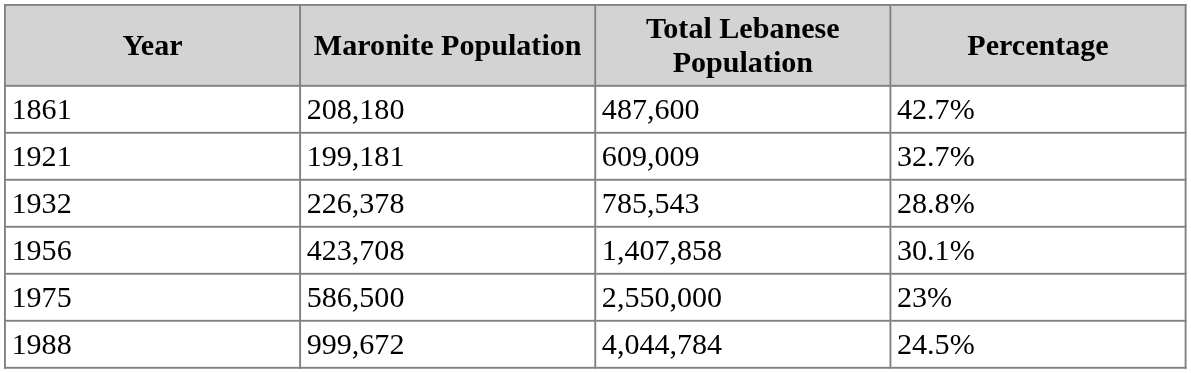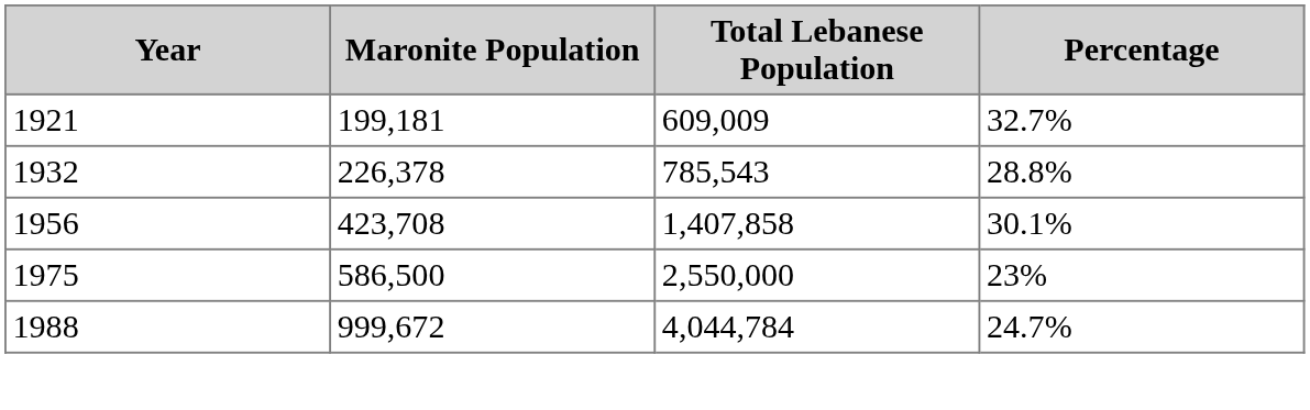- row: 1861 | 208,180 | 487,600 | 42.7%
1988 | Percentage: 24.5% -> 24.7%
